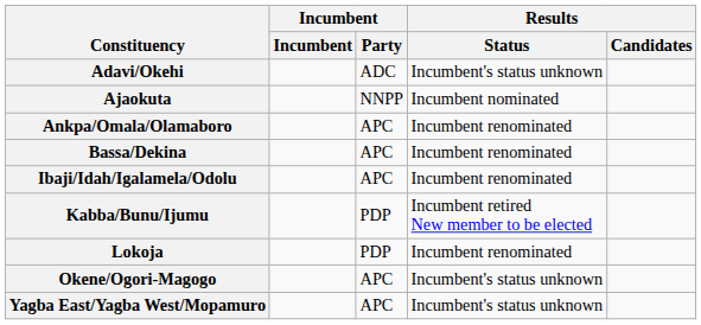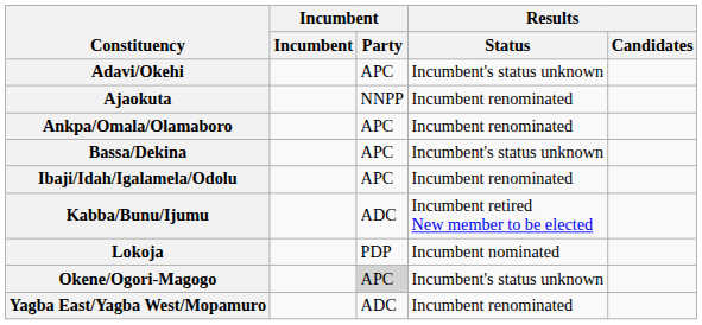Adavi/Okehi | Incumbent / Party: ADC -> APC
Ajaokuta | Results / Status: Incumbent nominated -> Incumbent renominated
Bassa/Dekina | Results / Status: Incumbent renominated -> Incumbent's status unknown
Kabba/Bunu/Ijumu | Incumbent / Party: PDP -> ADC
Lokoja | Results / Status: Incumbent renominated -> Incumbent nominated
Okene/Ogori-Magogo | Incumbent / Party: no background -> lightgrey background
Yagba East/Yagba West/Mopamuro | Incumbent / Party: APC -> ADC
Yagba East/Yagba West/Mopamuro | Results / Status: Incumbent's status unknown -> Incumbent renominated
